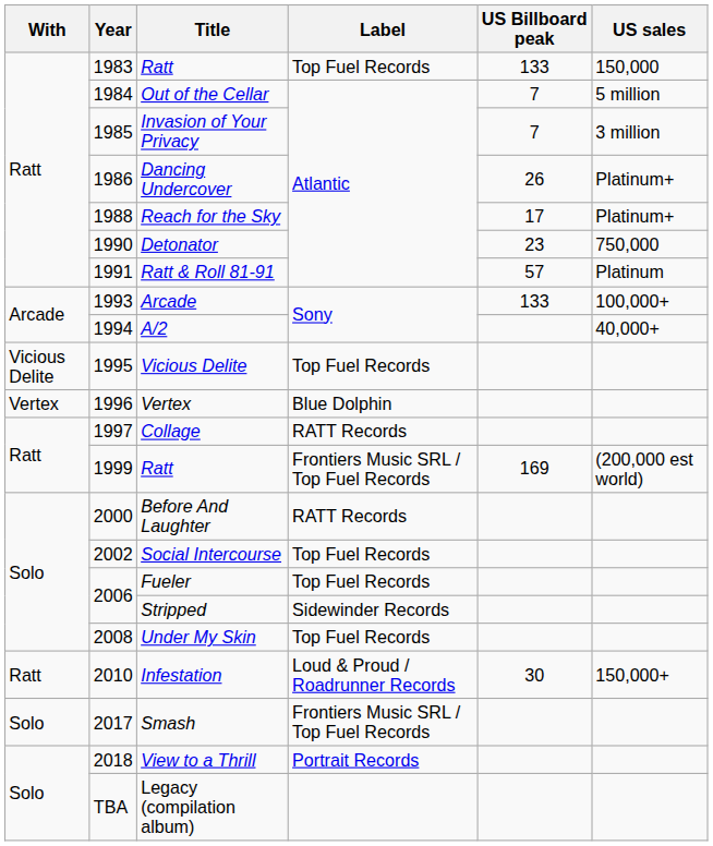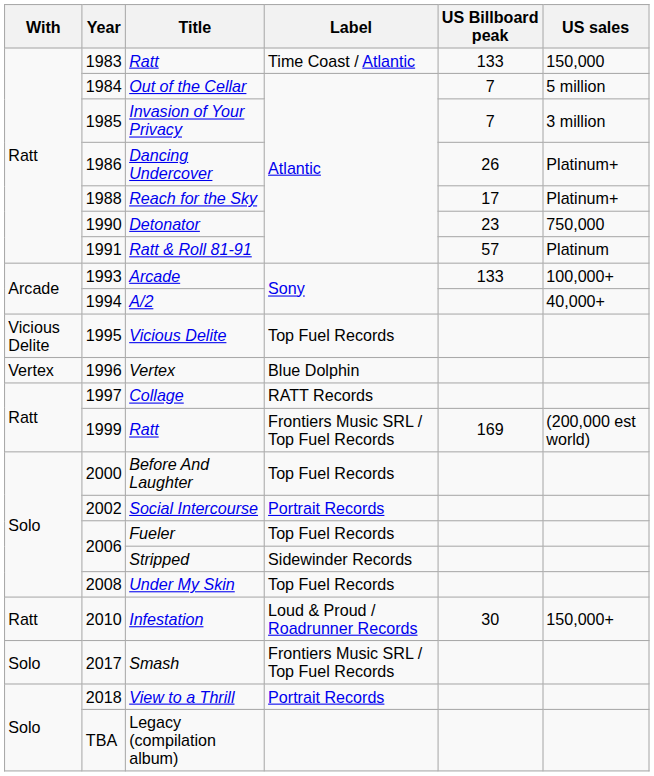1983 / Ratt | Label: Top Fuel Records -> Time Coast / Atlantic
Before And Laughter | Label: RATT Records -> Top Fuel Records
Social Intercourse | Label: Top Fuel Records -> Portrait Records
